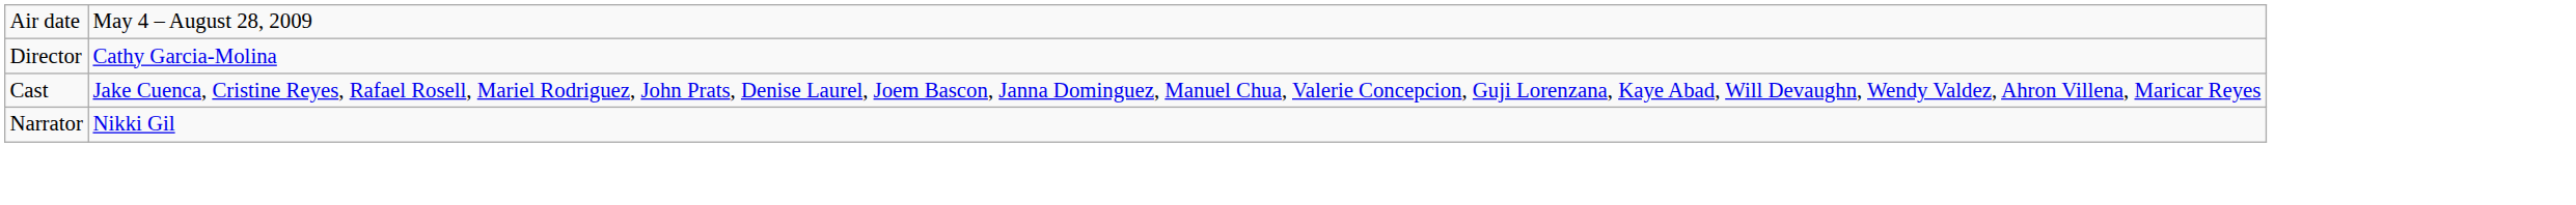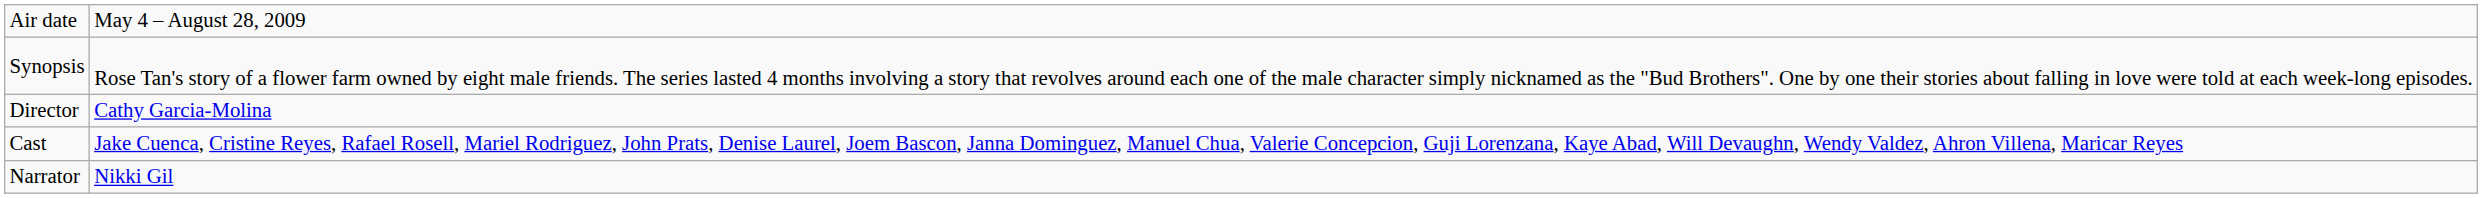+ row: Synopsis | Rose Tan's story of a flower farm owned by eight male friends. The series lasted 4 months involving a story that revolves around each one of the male character simply nicknamed as the "Bud Brothers". One by one their stories about falling in love were told at each week-long episodes.
